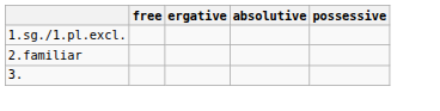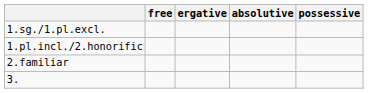+ row: 1.pl.incl./2.honorific
